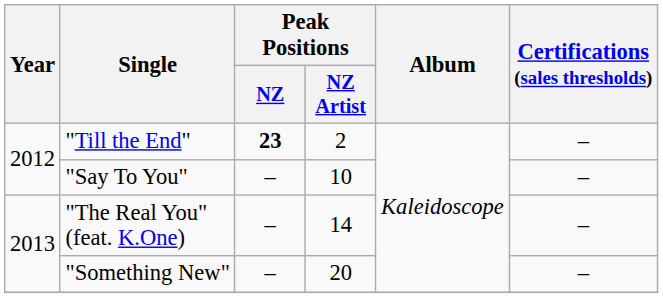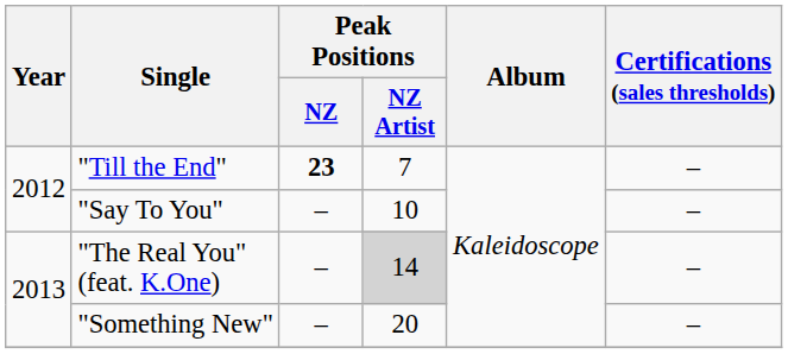"Till the End" | Peak Positions / NZ Artist: 2 -> 7
"The Real You" (feat. K.One) | Peak Positions / NZ Artist: no background -> lightgrey background
